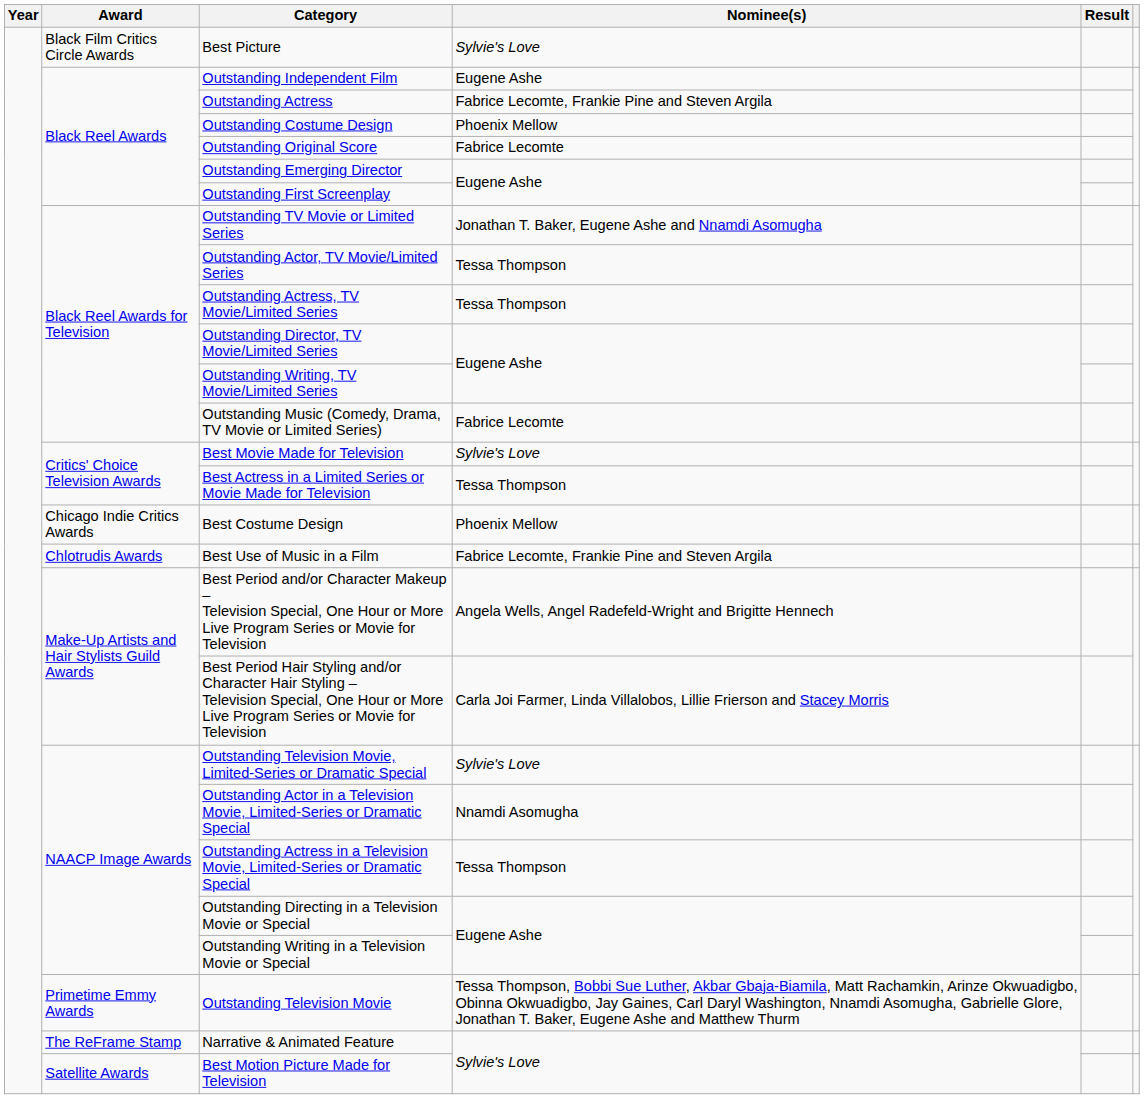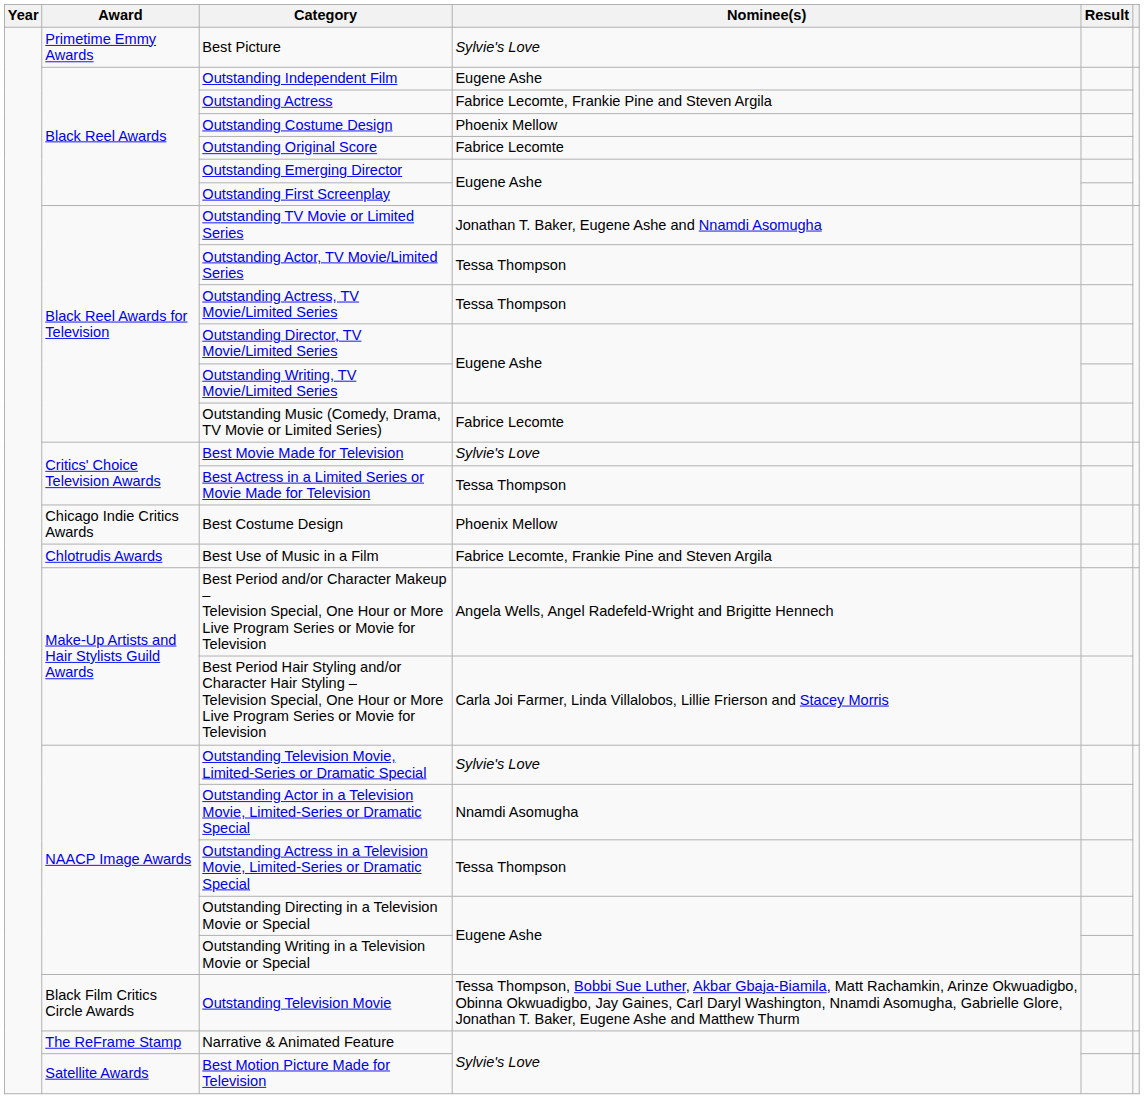Best Picture | Award: Black Film Critics Circle Awards -> Primetime Emmy Awards
Outstanding Television Movie | Award: Primetime Emmy Awards -> Black Film Critics Circle Awards
